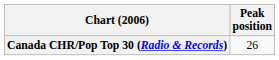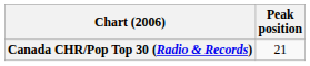Canada CHR/Pop Top 30 (Radio & Records) | Peak position: 26 -> 21
